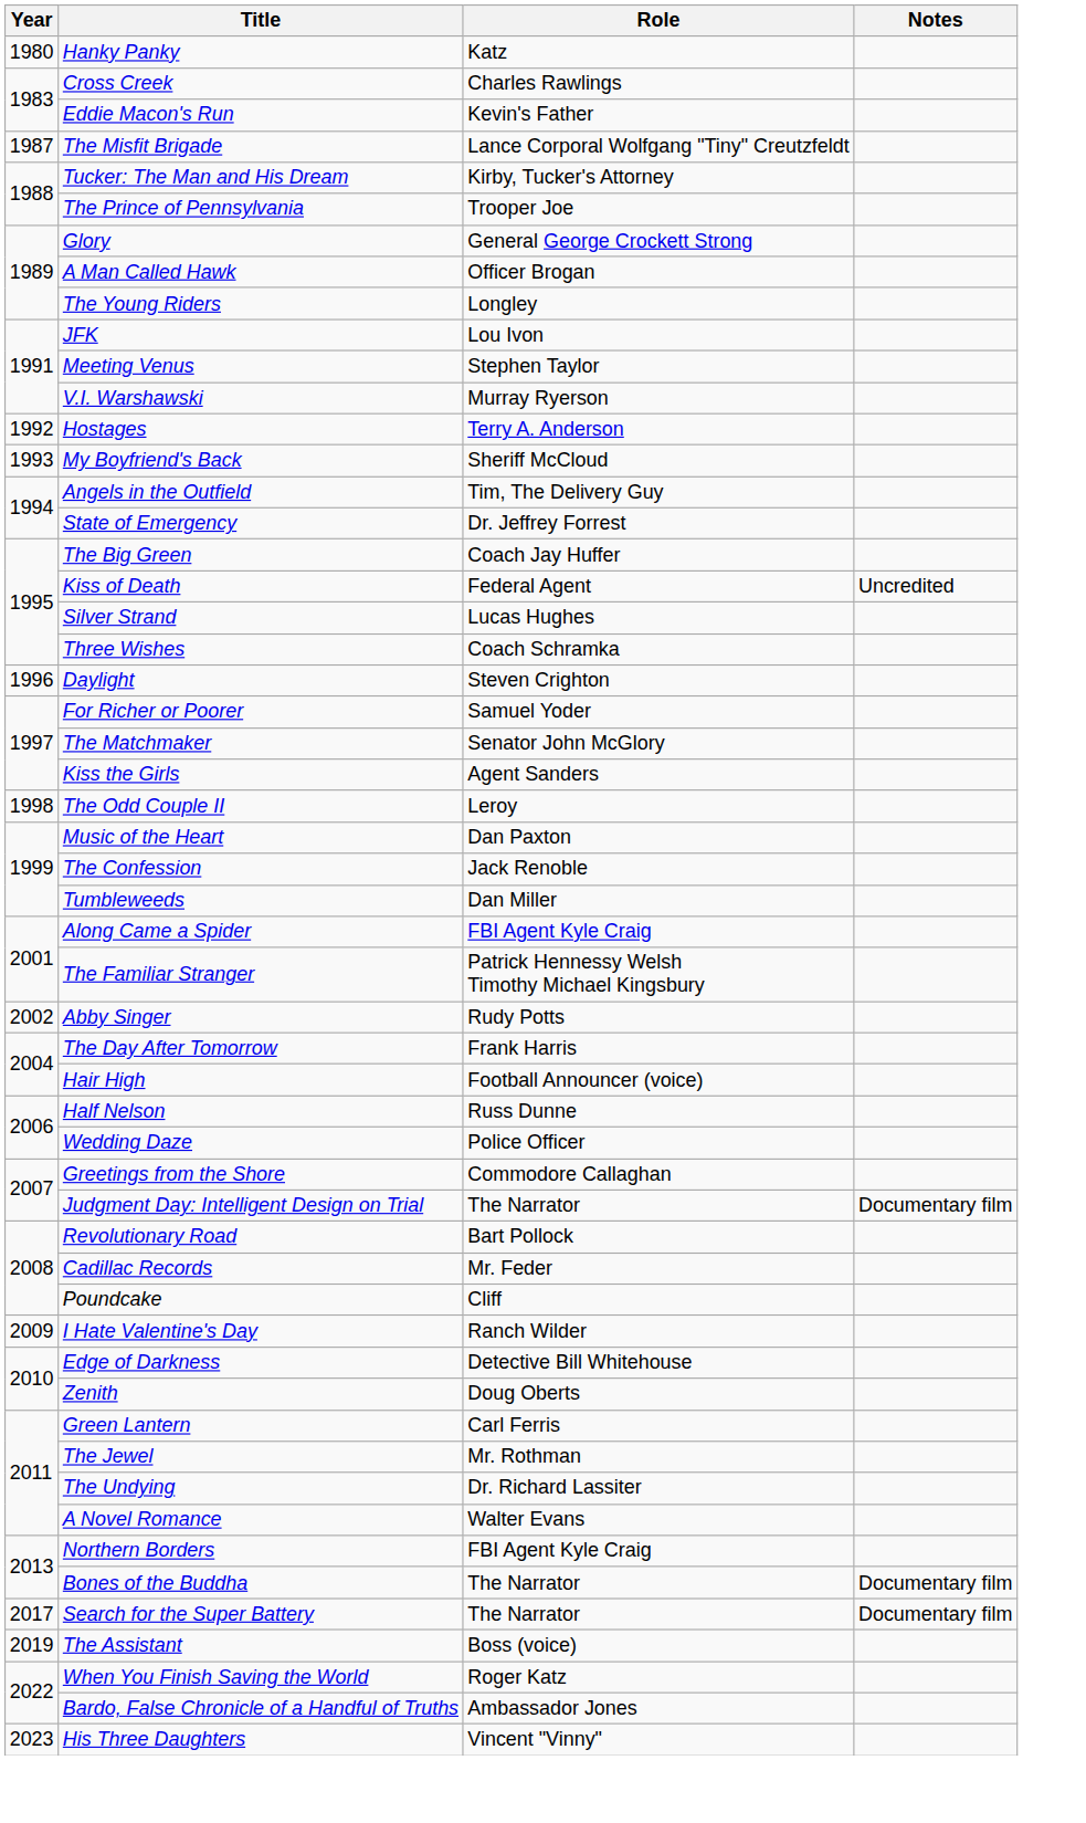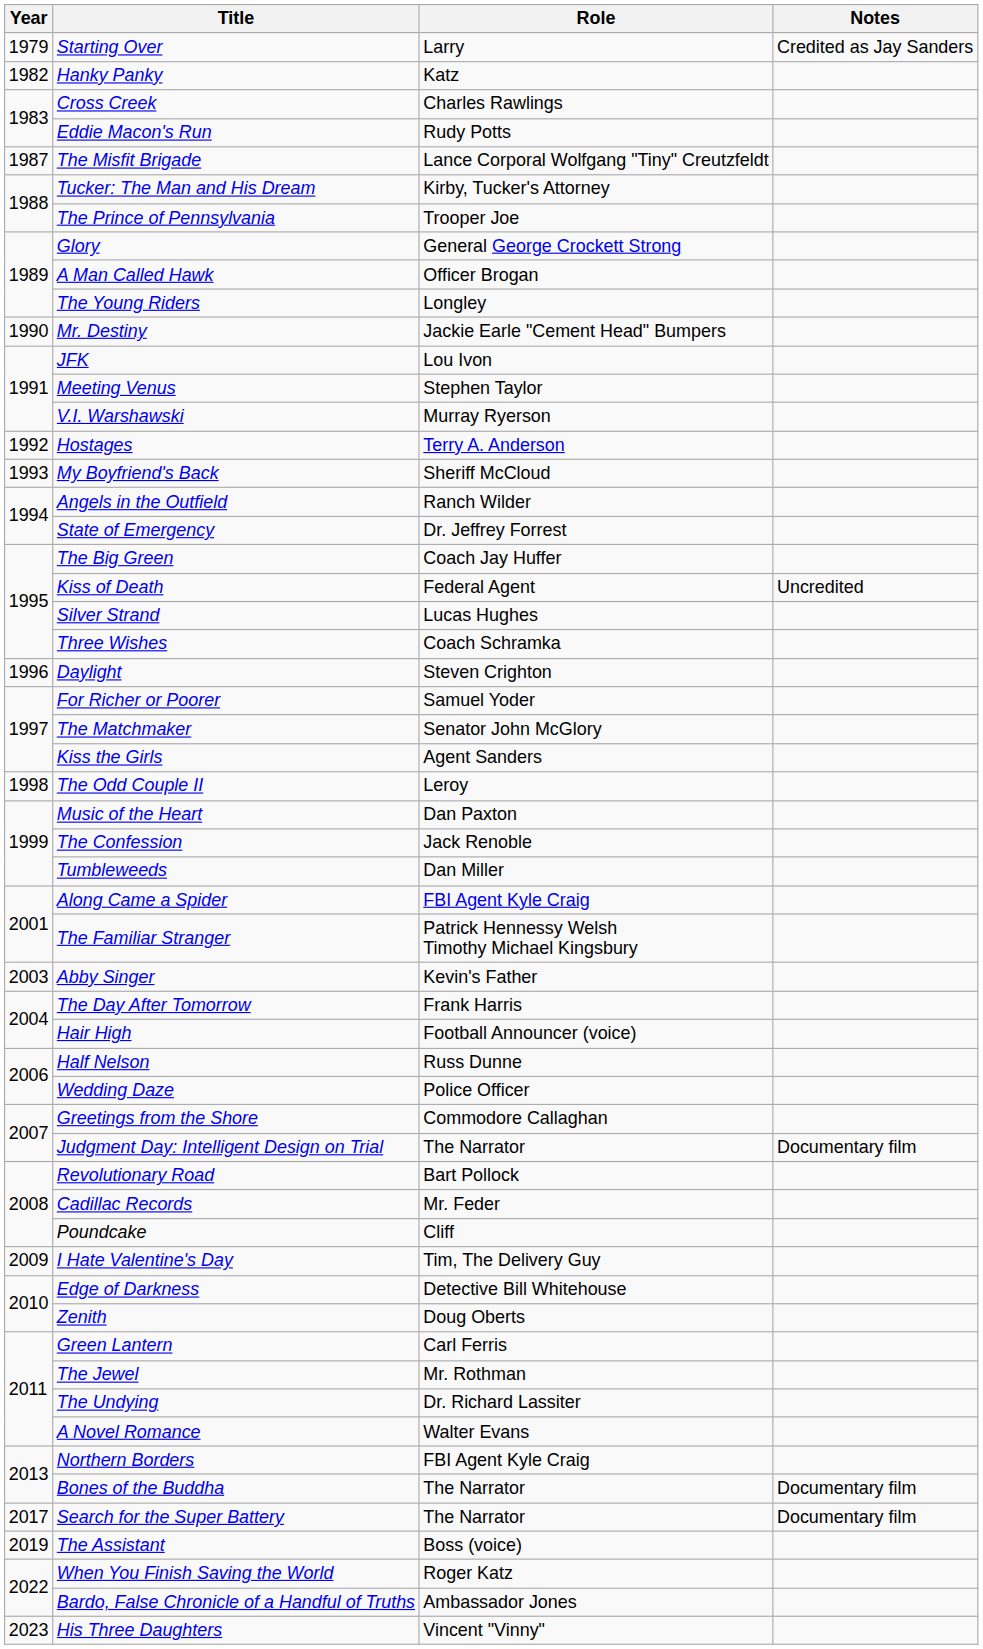+ row: 1979 | Starting Over | Larry | Credited as Jay Sanders
Hanky Panky | Year: 1980 -> 1982
Eddie Macon's Run | Role: Kevin's Father -> Rudy Potts
+ row: 1990 | Mr. Destiny | Jackie Earle "Cement Head" Bumpers
Angels in the Outfield | Role: Tim, The Delivery Guy -> Ranch Wilder
Abby Singer | Year: 2002 -> 2003
Abby Singer | Role: Rudy Potts -> Kevin's Father
I Hate Valentine's Day | Role: Ranch Wilder -> Tim, The Delivery Guy
